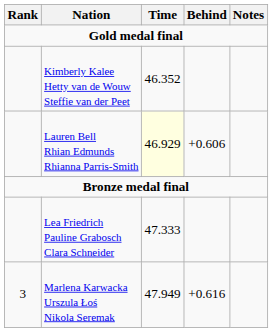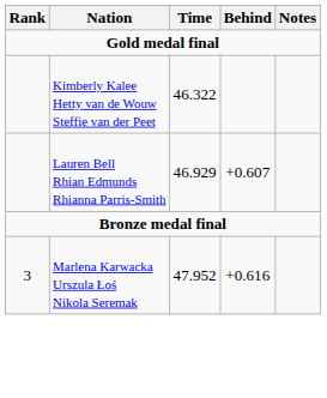Kimberly Kalee Hetty van de Wouw Steffie van der Peet | Time: 46.352 -> 46.322
Lauren Bell Rhian Edmunds Rhianna Parris-Smith | Time: lightyellow background -> no background
Lauren Bell Rhian Edmunds Rhianna Parris-Smith | Behind: +0.606 -> +0.607
- row: Lea Friedrich Pauline Grabosch Clara Schneider | 47.333
Marlena Karwacka Urszula Łoś Nikola Seremak | Time: 47.949 -> 47.952
